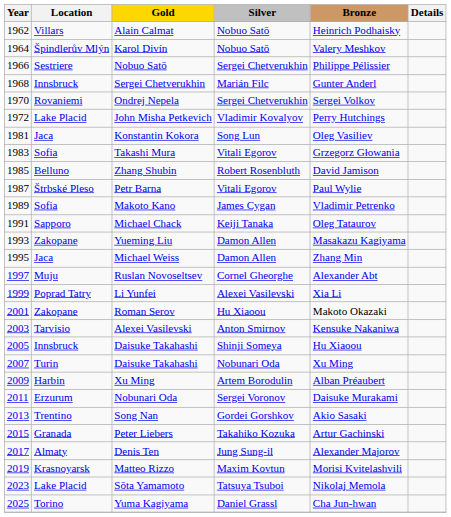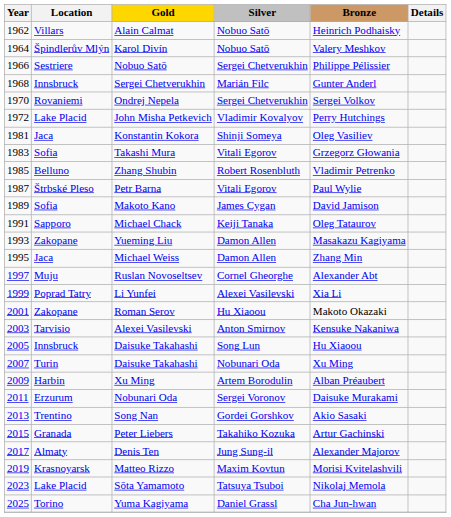Konstantin Kokora | Silver: Song Lun -> Shinji Someya
Zhang Shubin | Bronze: David Jamison -> Vladimir Petrenko
Makoto Kano | Bronze: Vladimir Petrenko -> David Jamison
2005 / Daisuke Takahashi | Silver: Shinji Someya -> Song Lun
